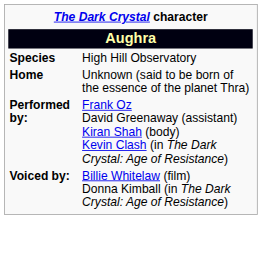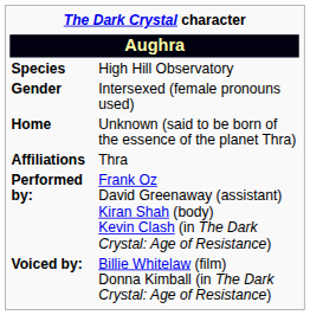+ row: Gender | Intersexed (female pronouns used)
+ row: Affiliations | Thra
